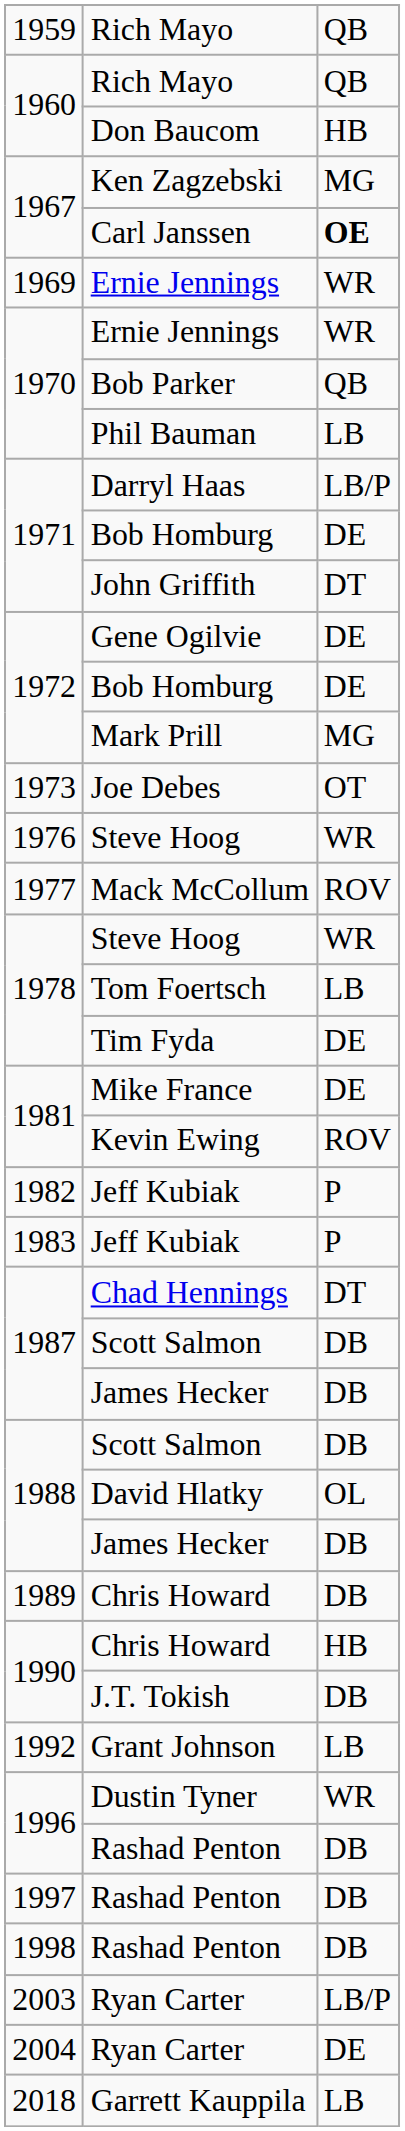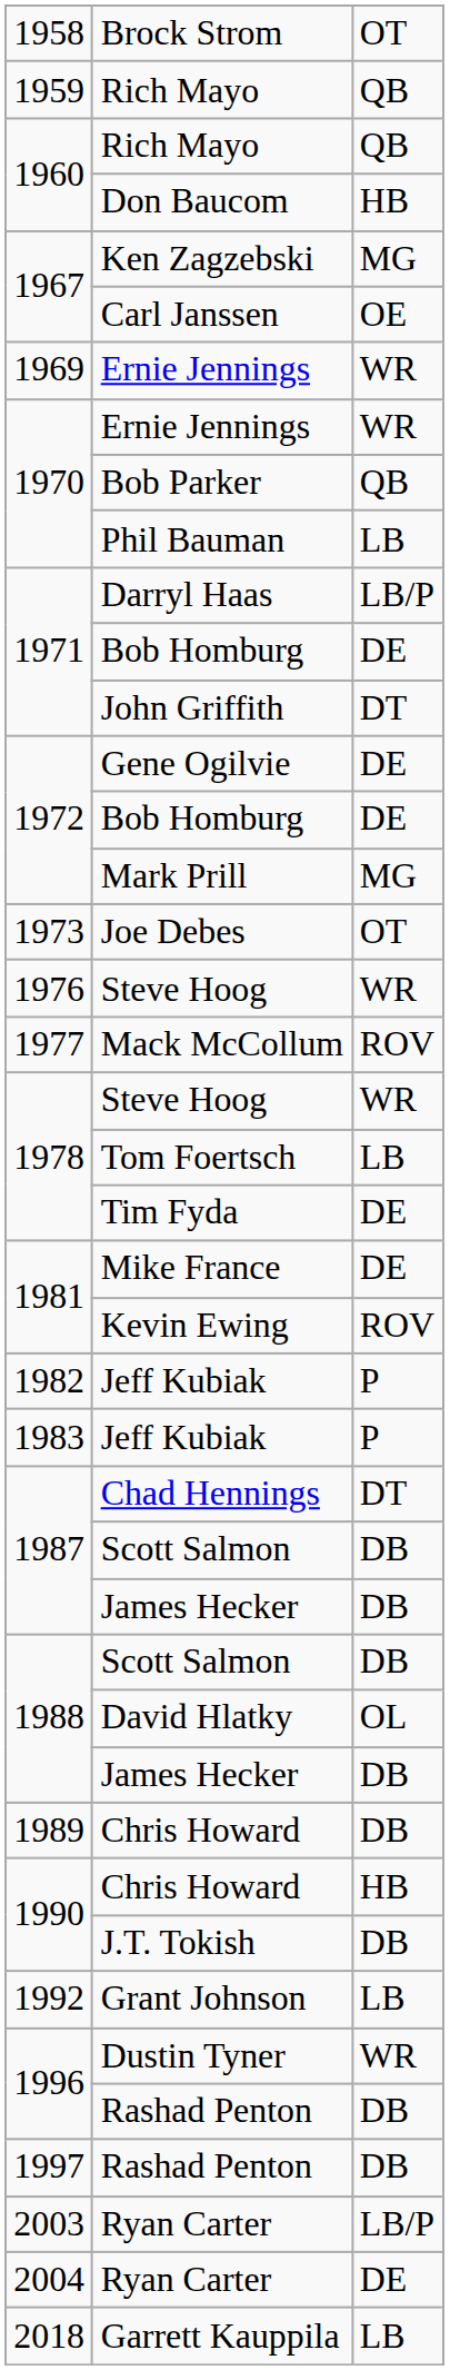+ row: 1958 | Brock Strom | OT
Carl Janssen | column 3: bold -> normal
- row: 1998 | Rashad Penton | DB
